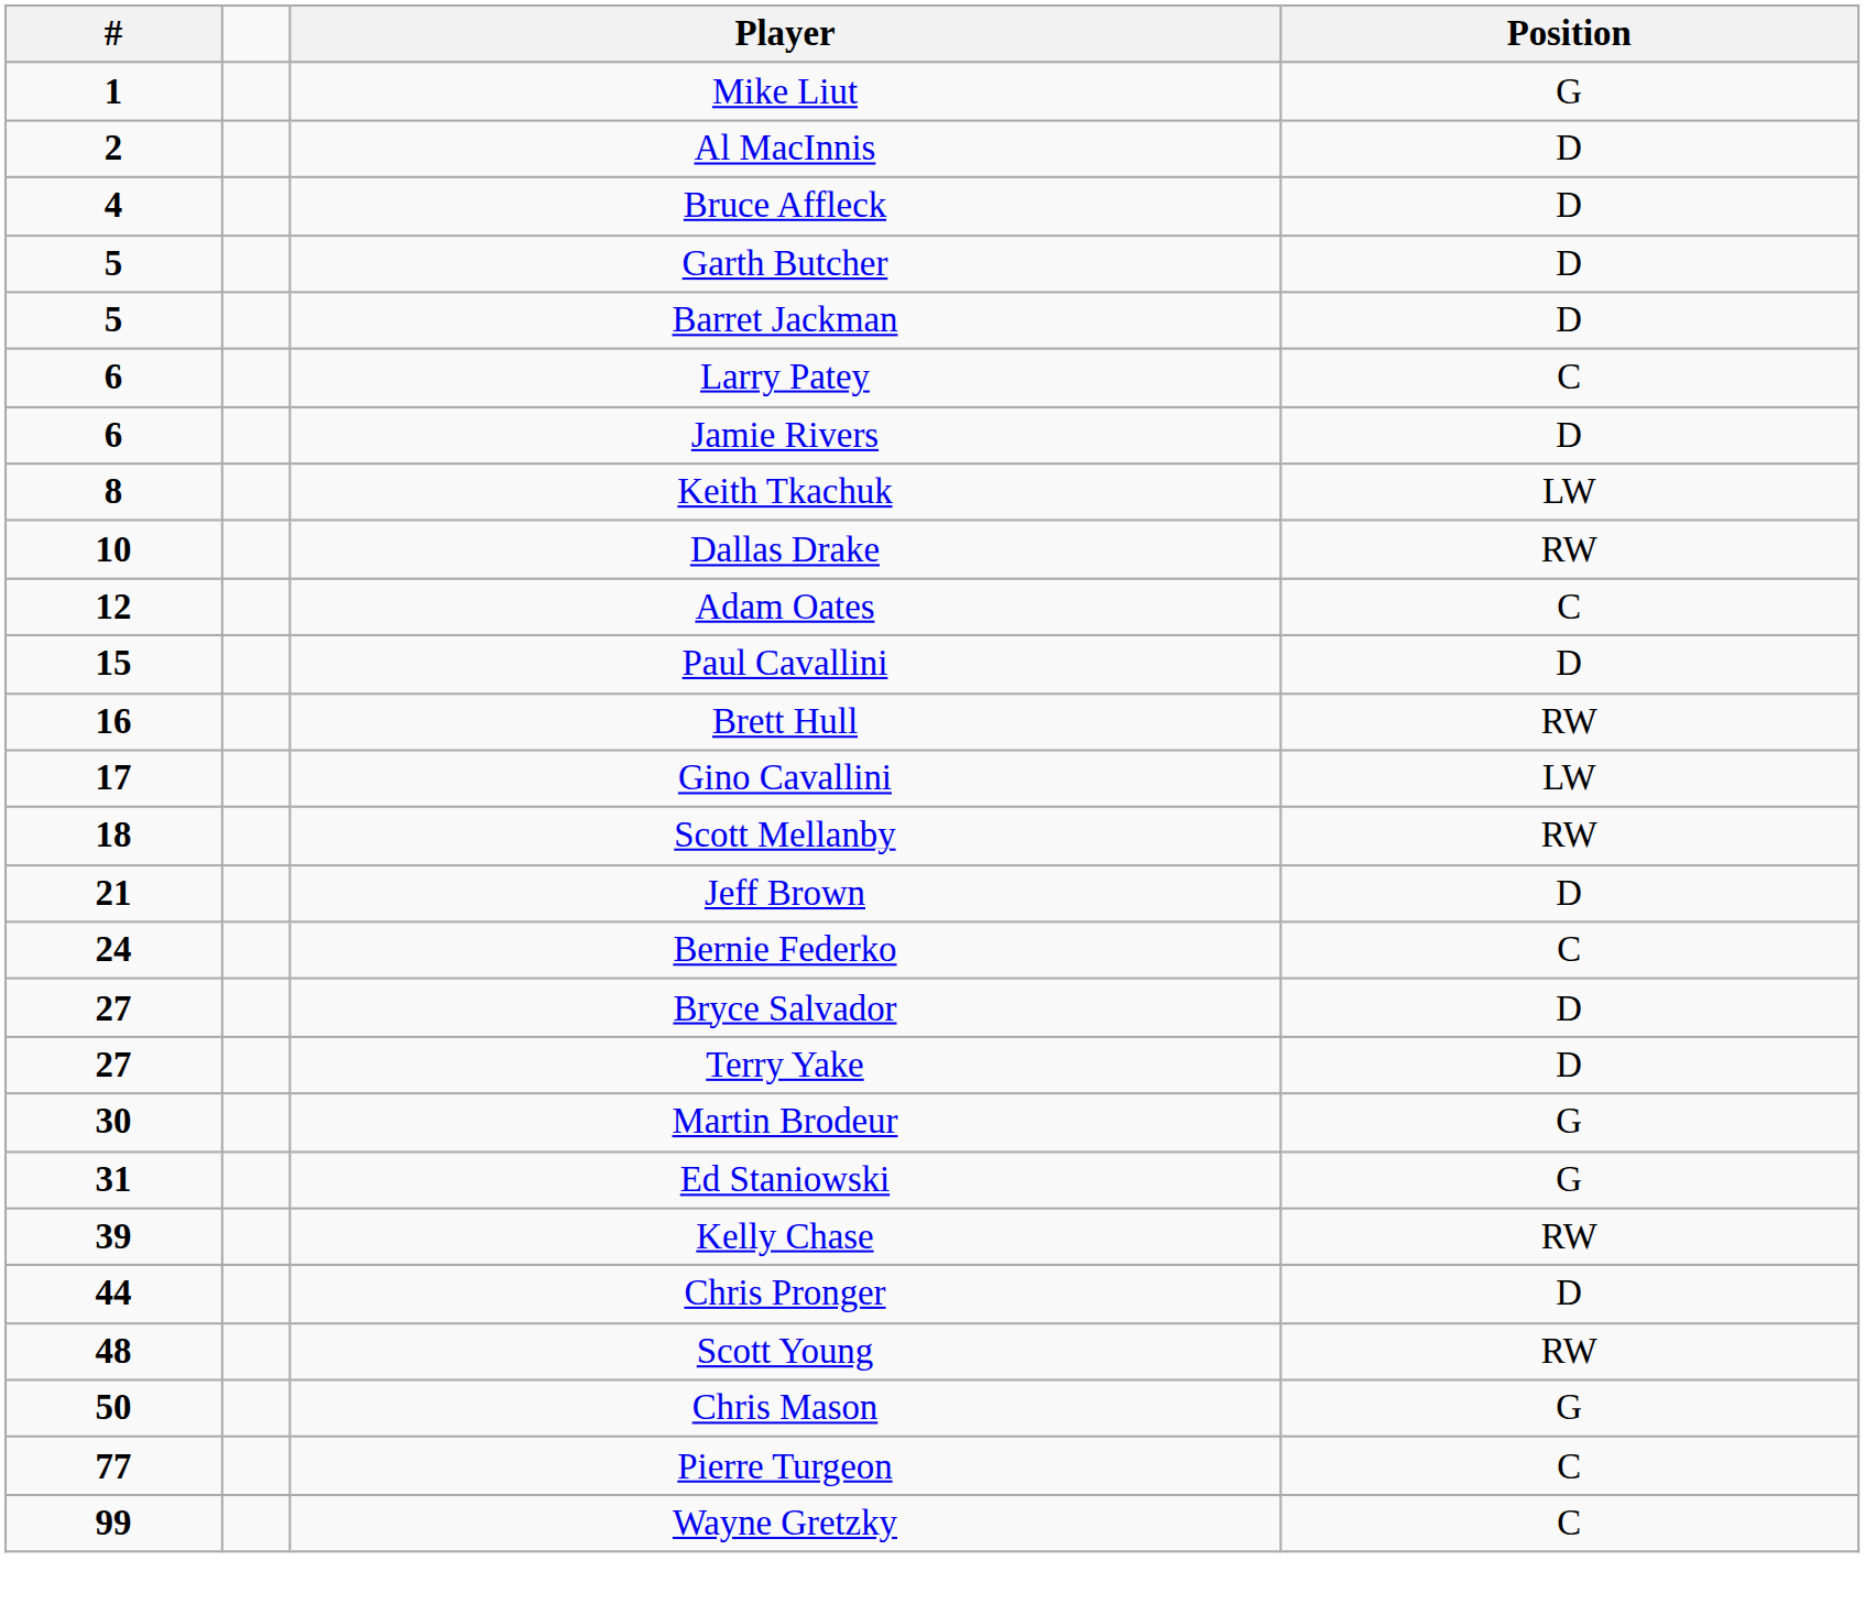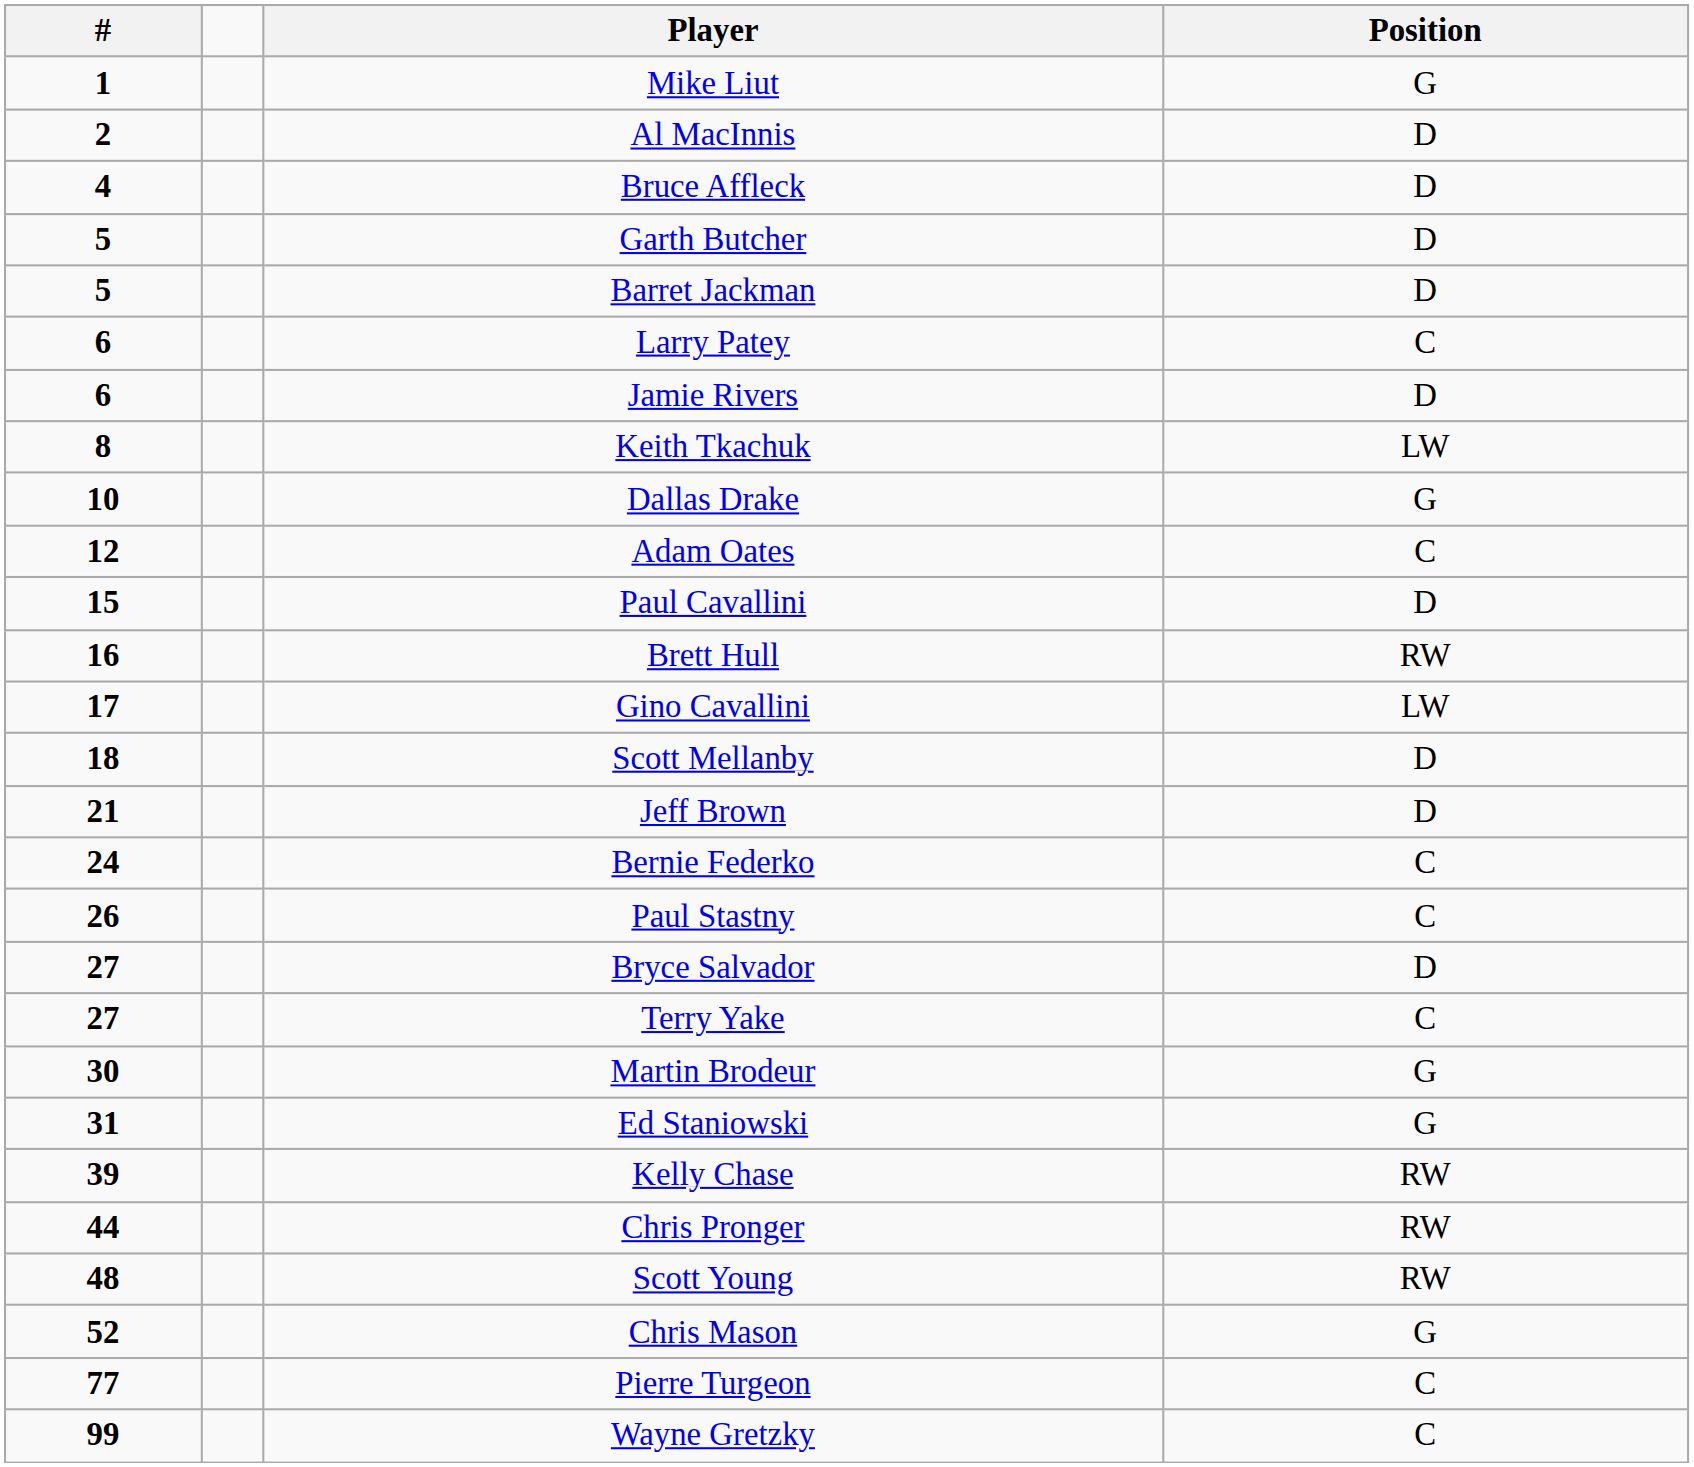Dallas Drake | Position: RW -> G
Scott Mellanby | Position: RW -> D
+ row: 26 | Paul Stastny | C
Terry Yake | Position: D -> C
Chris Pronger | Position: D -> RW
Chris Mason | #: 50 -> 52
